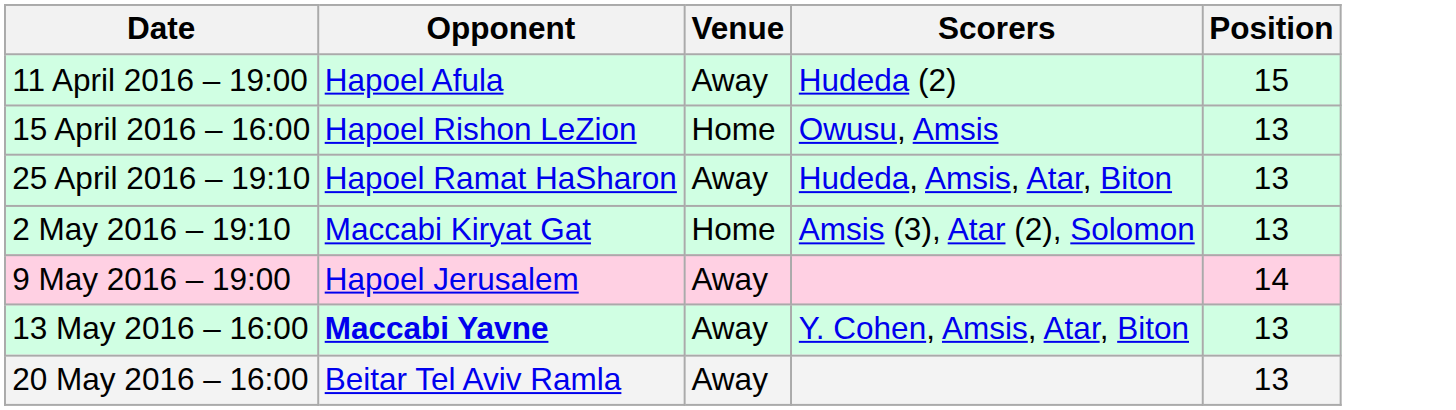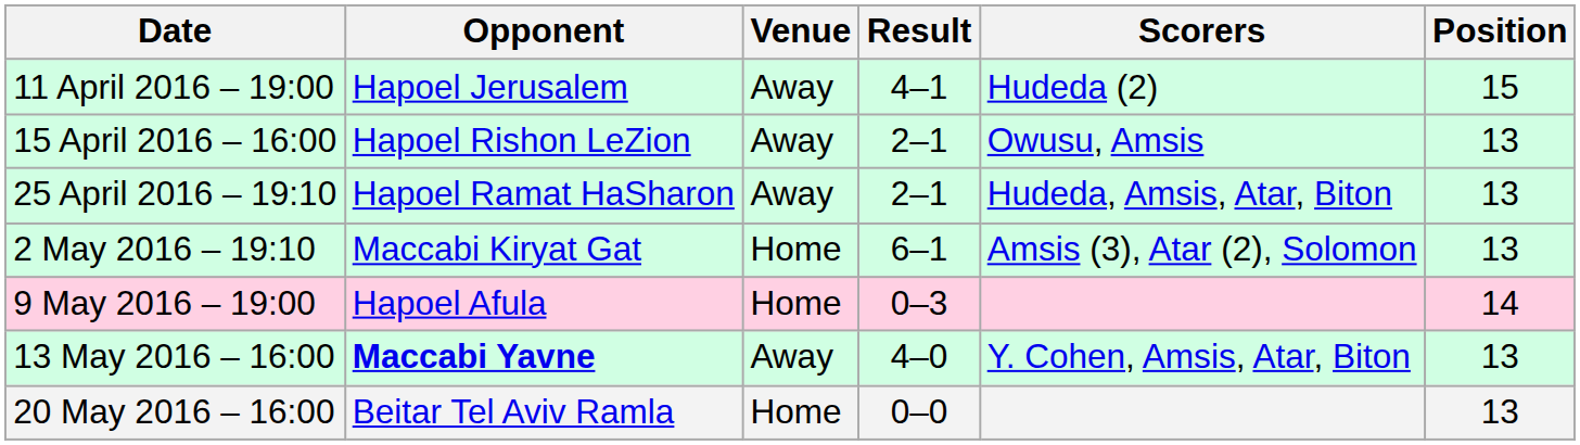+ column: Result | 4–1 | 2–1 | 2–1 | 6–1 | 0–3 | 4–0 | 0–0
11 April 2016 – 19:00 | Opponent: Hapoel Afula -> Hapoel Jerusalem
15 April 2016 – 16:00 | Venue: Home -> Away
9 May 2016 – 19:00 | Opponent: Hapoel Jerusalem -> Hapoel Afula
9 May 2016 – 19:00 | Venue: Away -> Home
20 May 2016 – 16:00 | Venue: Away -> Home
